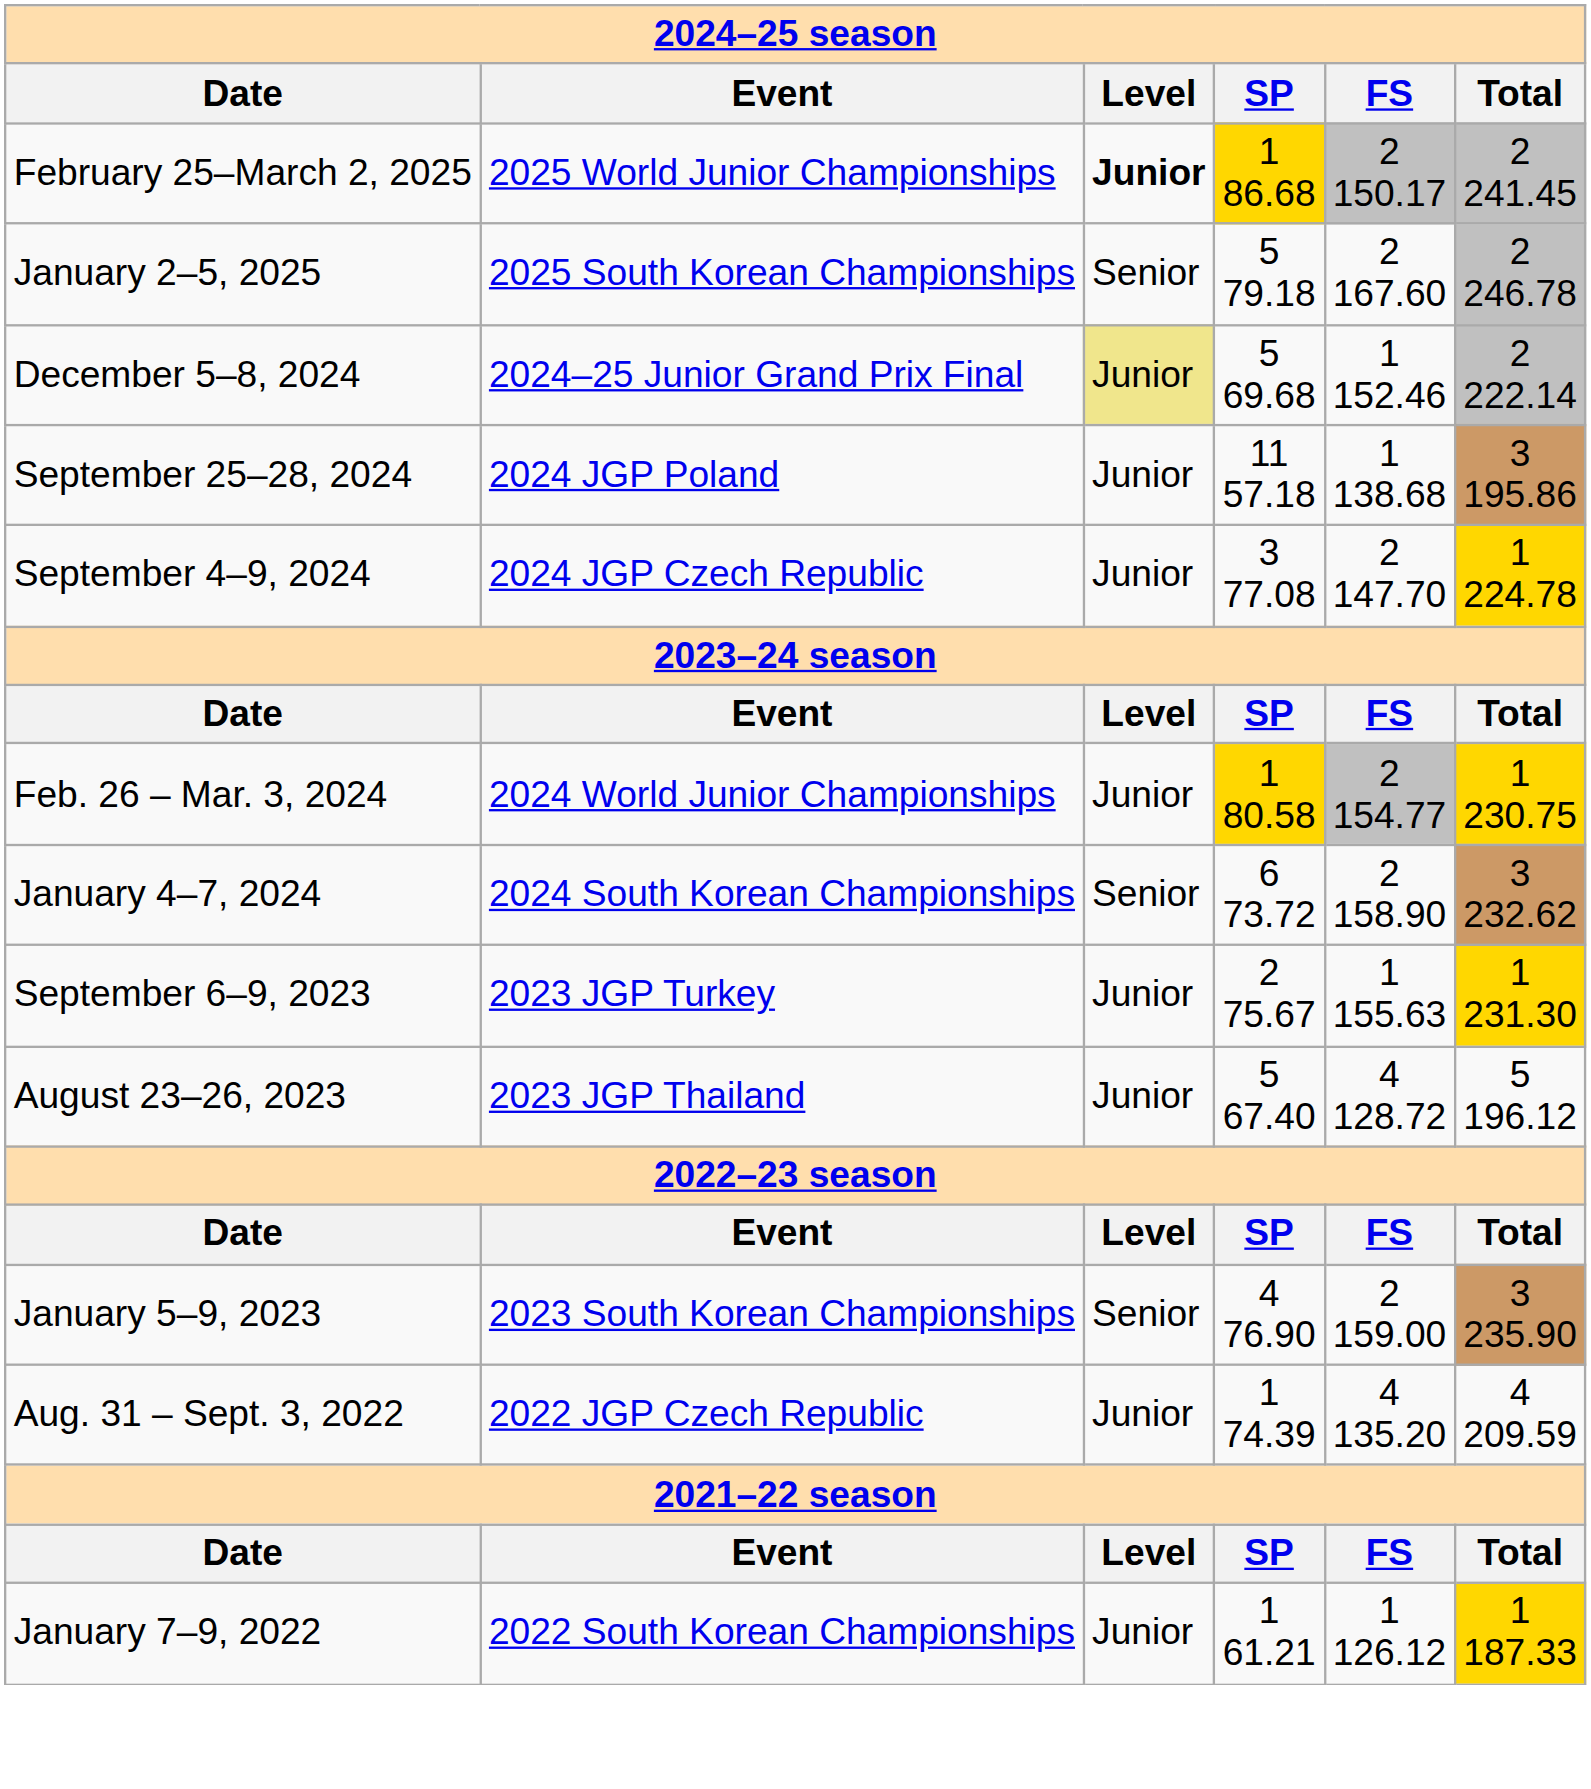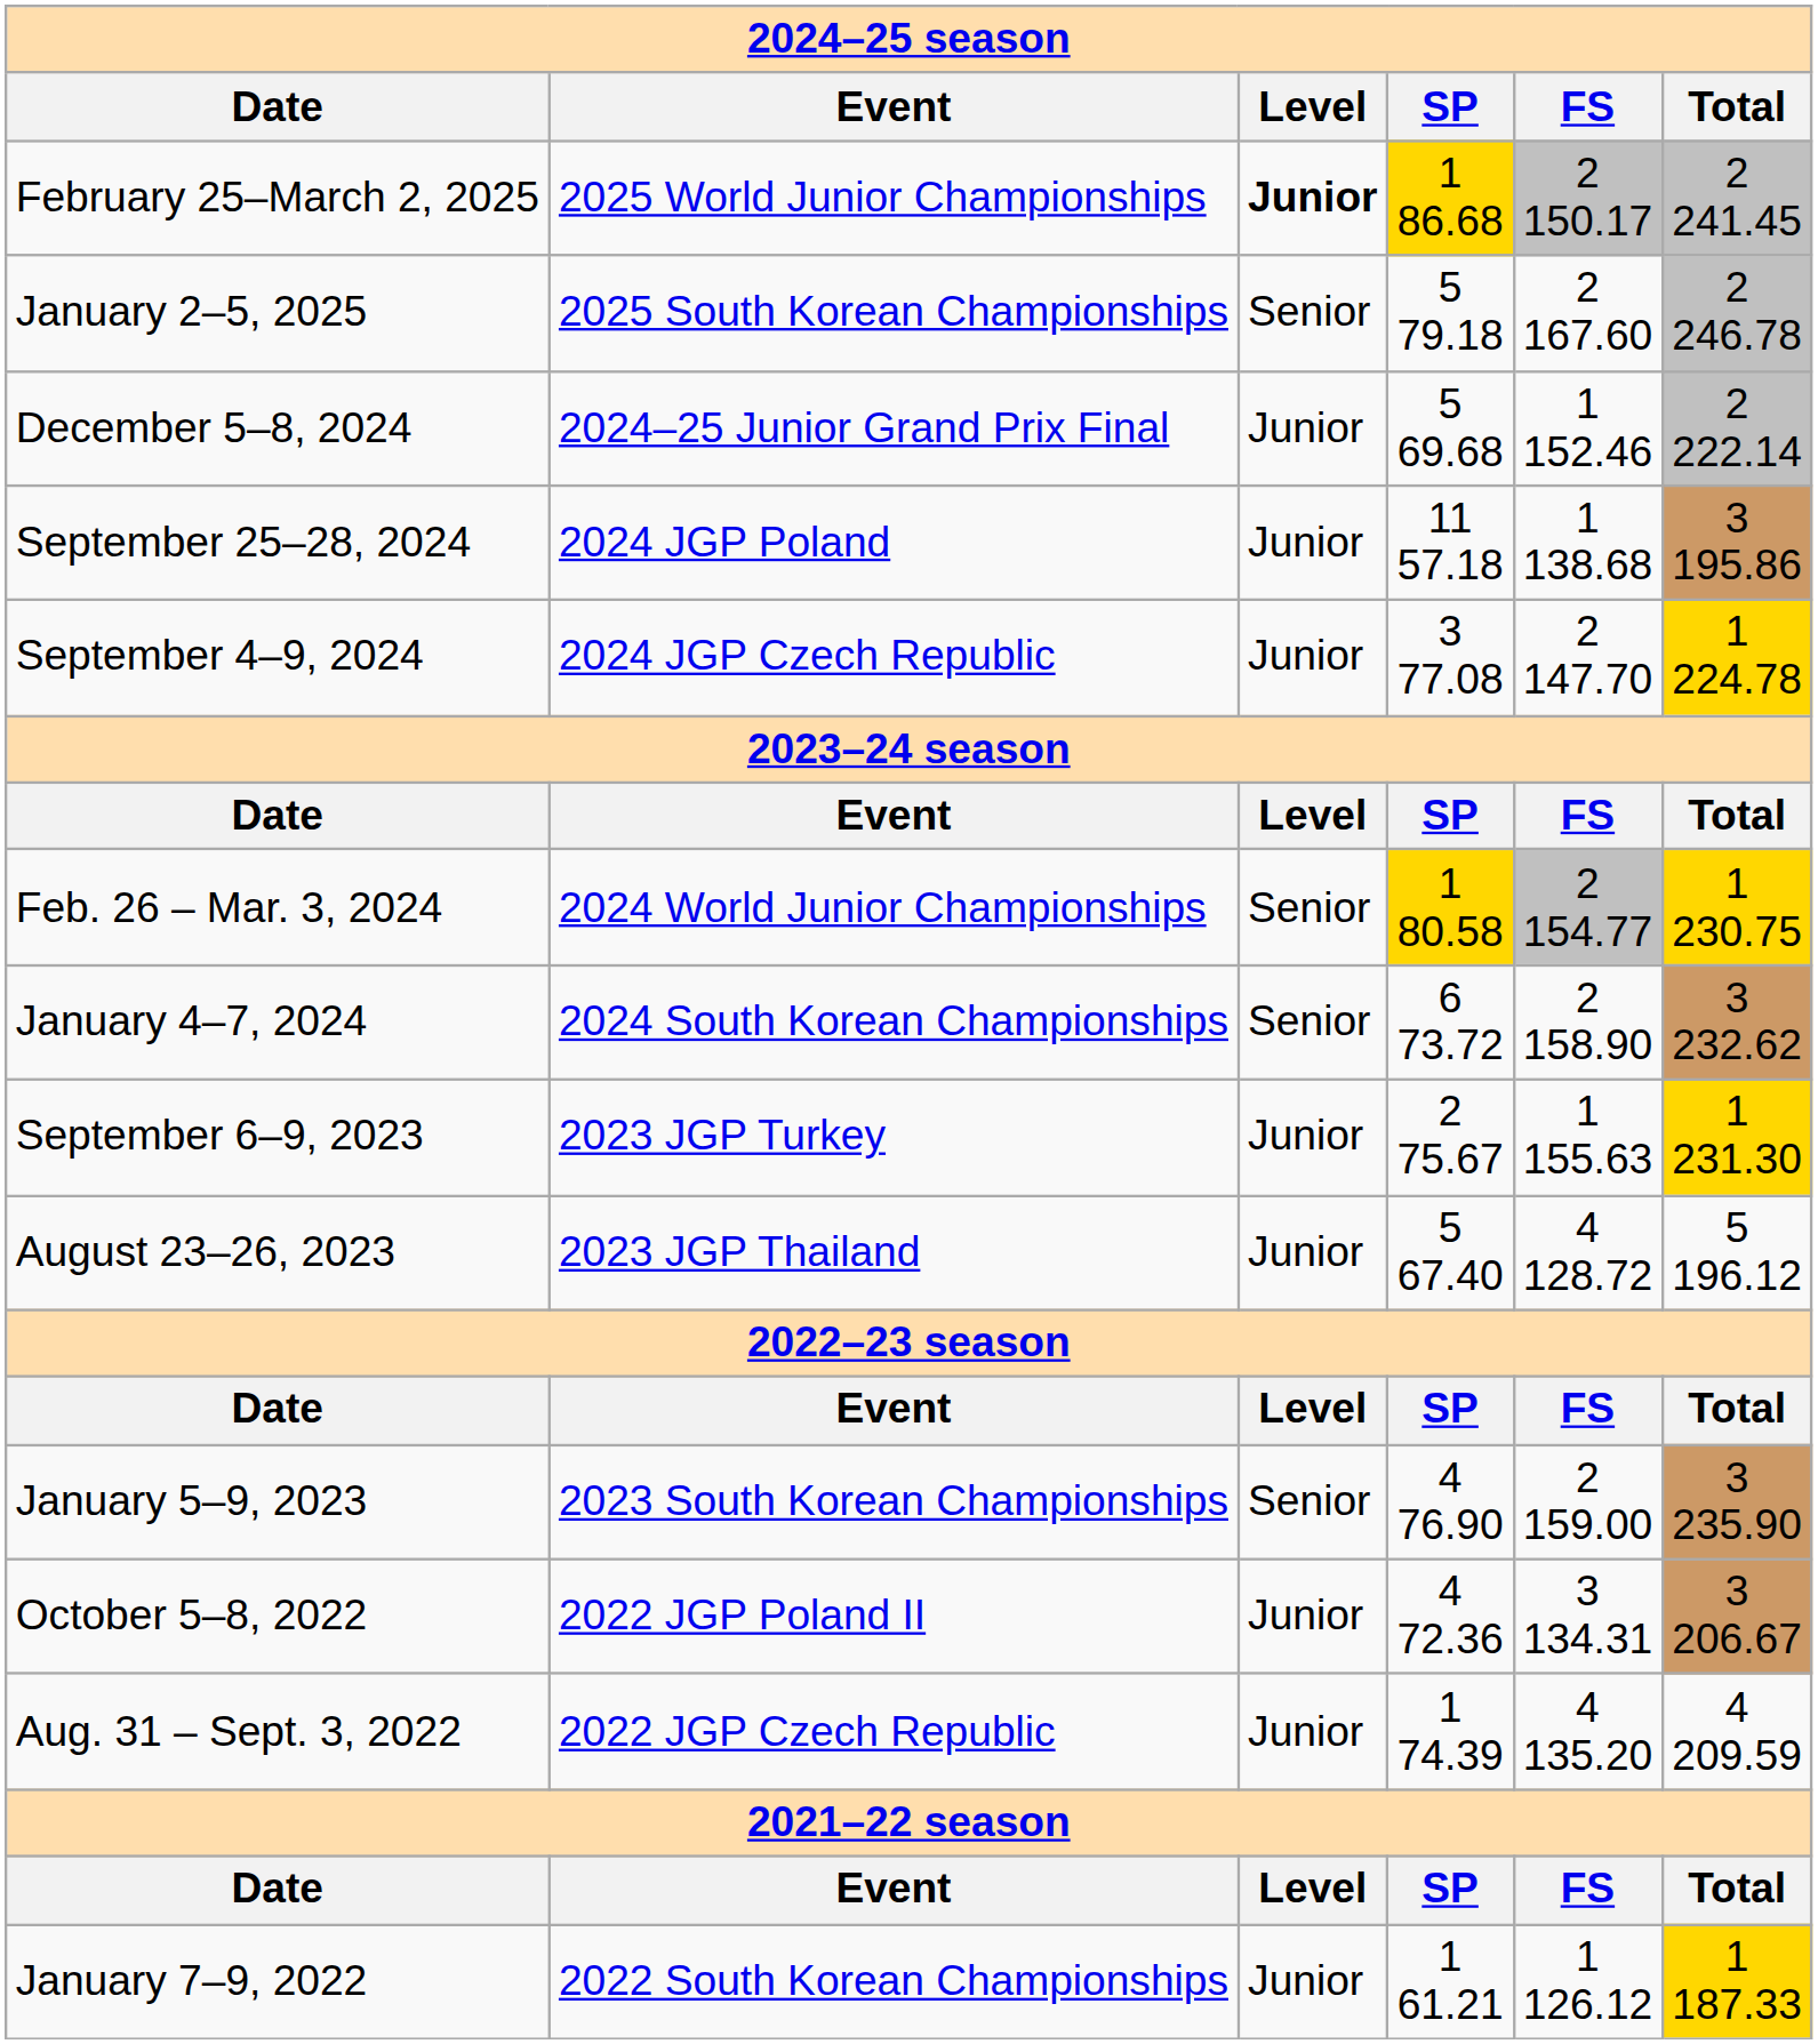December 5–8, 2024 | Level: khaki background -> no background
Feb. 26 – Mar. 3, 2024 | Level: Junior -> Senior
+ row: October 5–8, 2022 | 2022 JGP Poland II | Junior | 4 72.36 | 3 134.31 | 3 206.67
